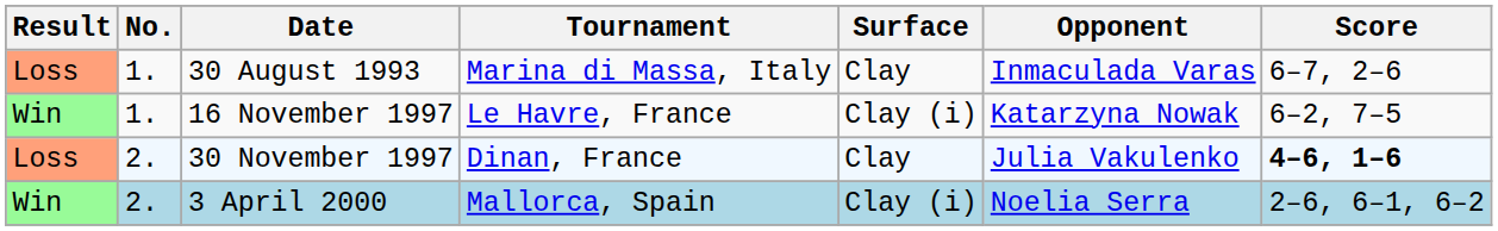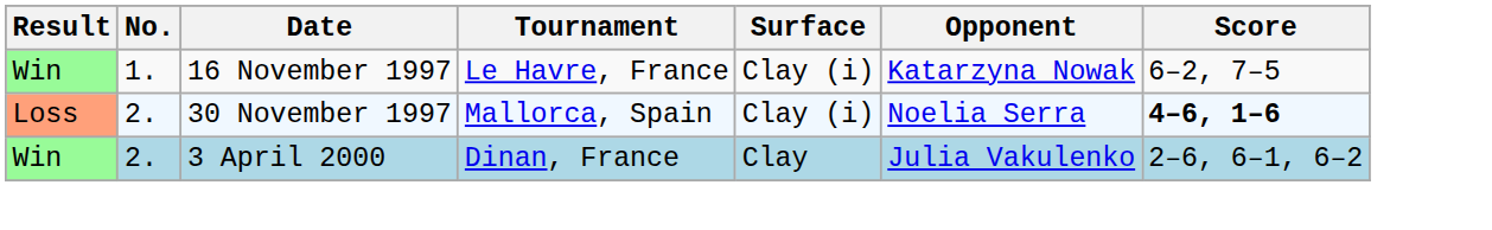- row: Loss | 1. | 30 August 1993 | Marina di Massa, Italy | Clay | Inmaculada Varas | 6–7, 2–6
30 November 1997 | Tournament: Dinan, France -> Mallorca, Spain
30 November 1997 | Surface: Clay -> Clay (i)
30 November 1997 | Opponent: Julia Vakulenko -> Noelia Serra
3 April 2000 | Tournament: Mallorca, Spain -> Dinan, France
3 April 2000 | Surface: Clay (i) -> Clay
3 April 2000 | Opponent: Noelia Serra -> Julia Vakulenko
